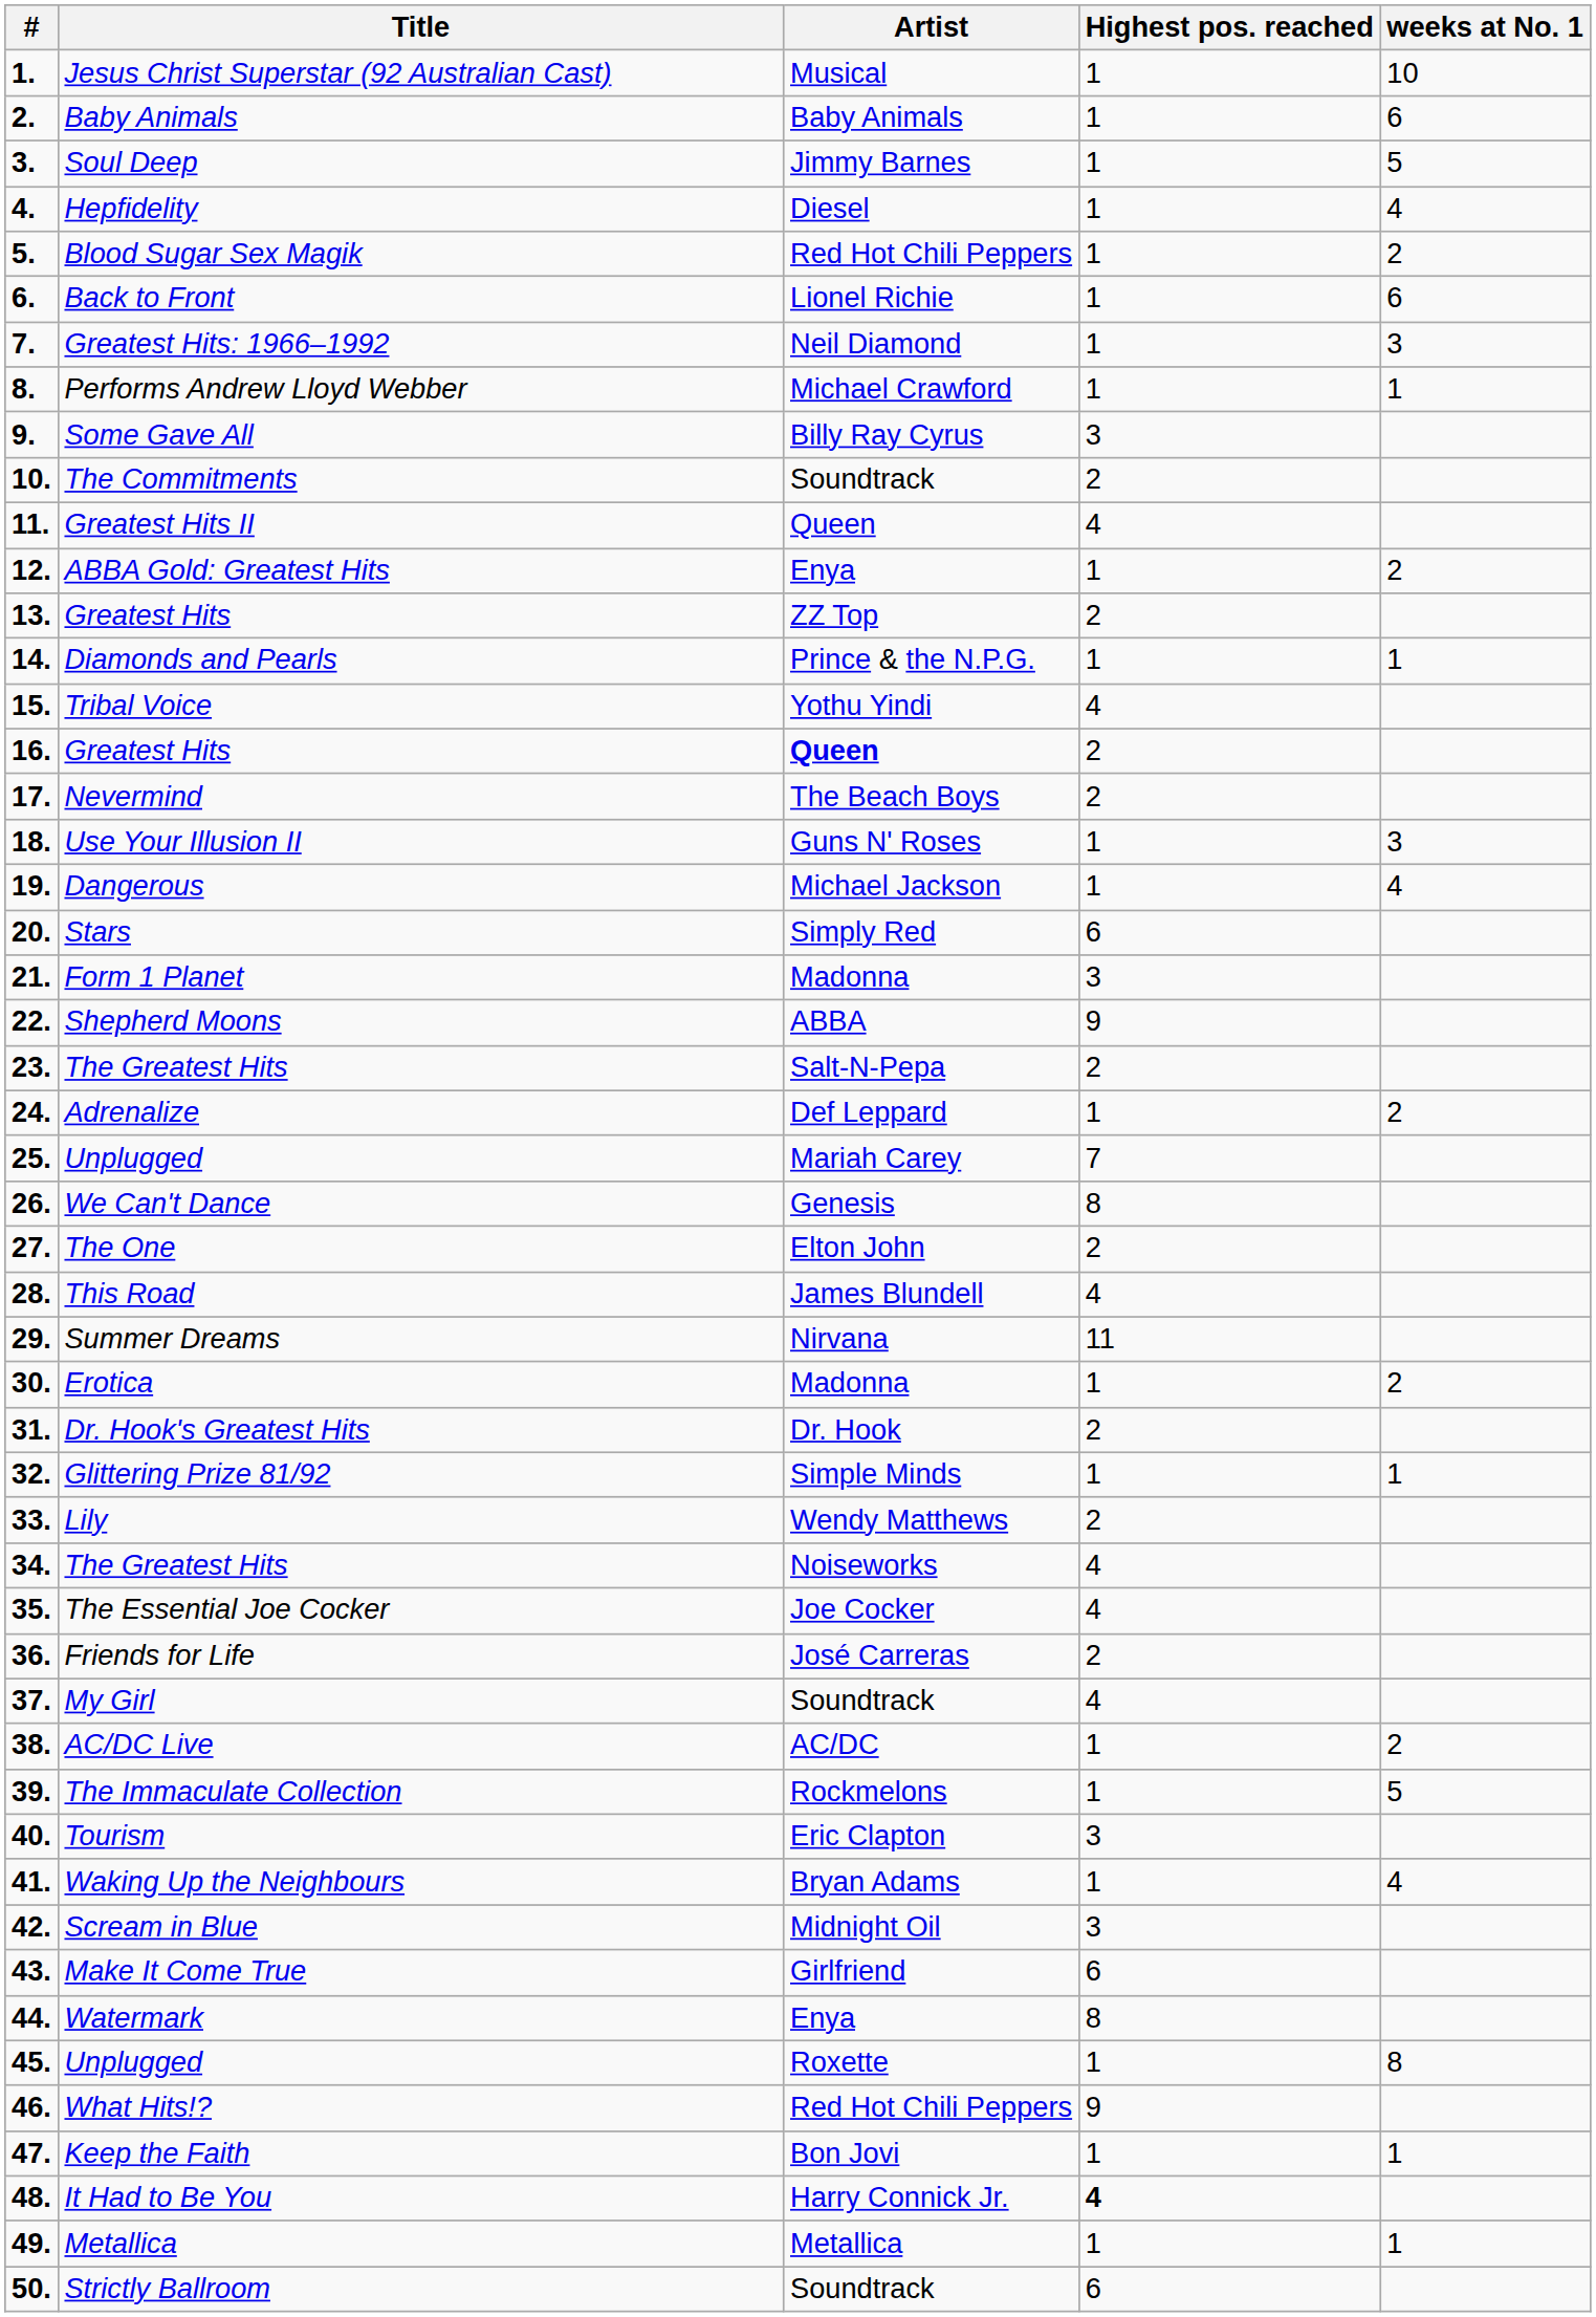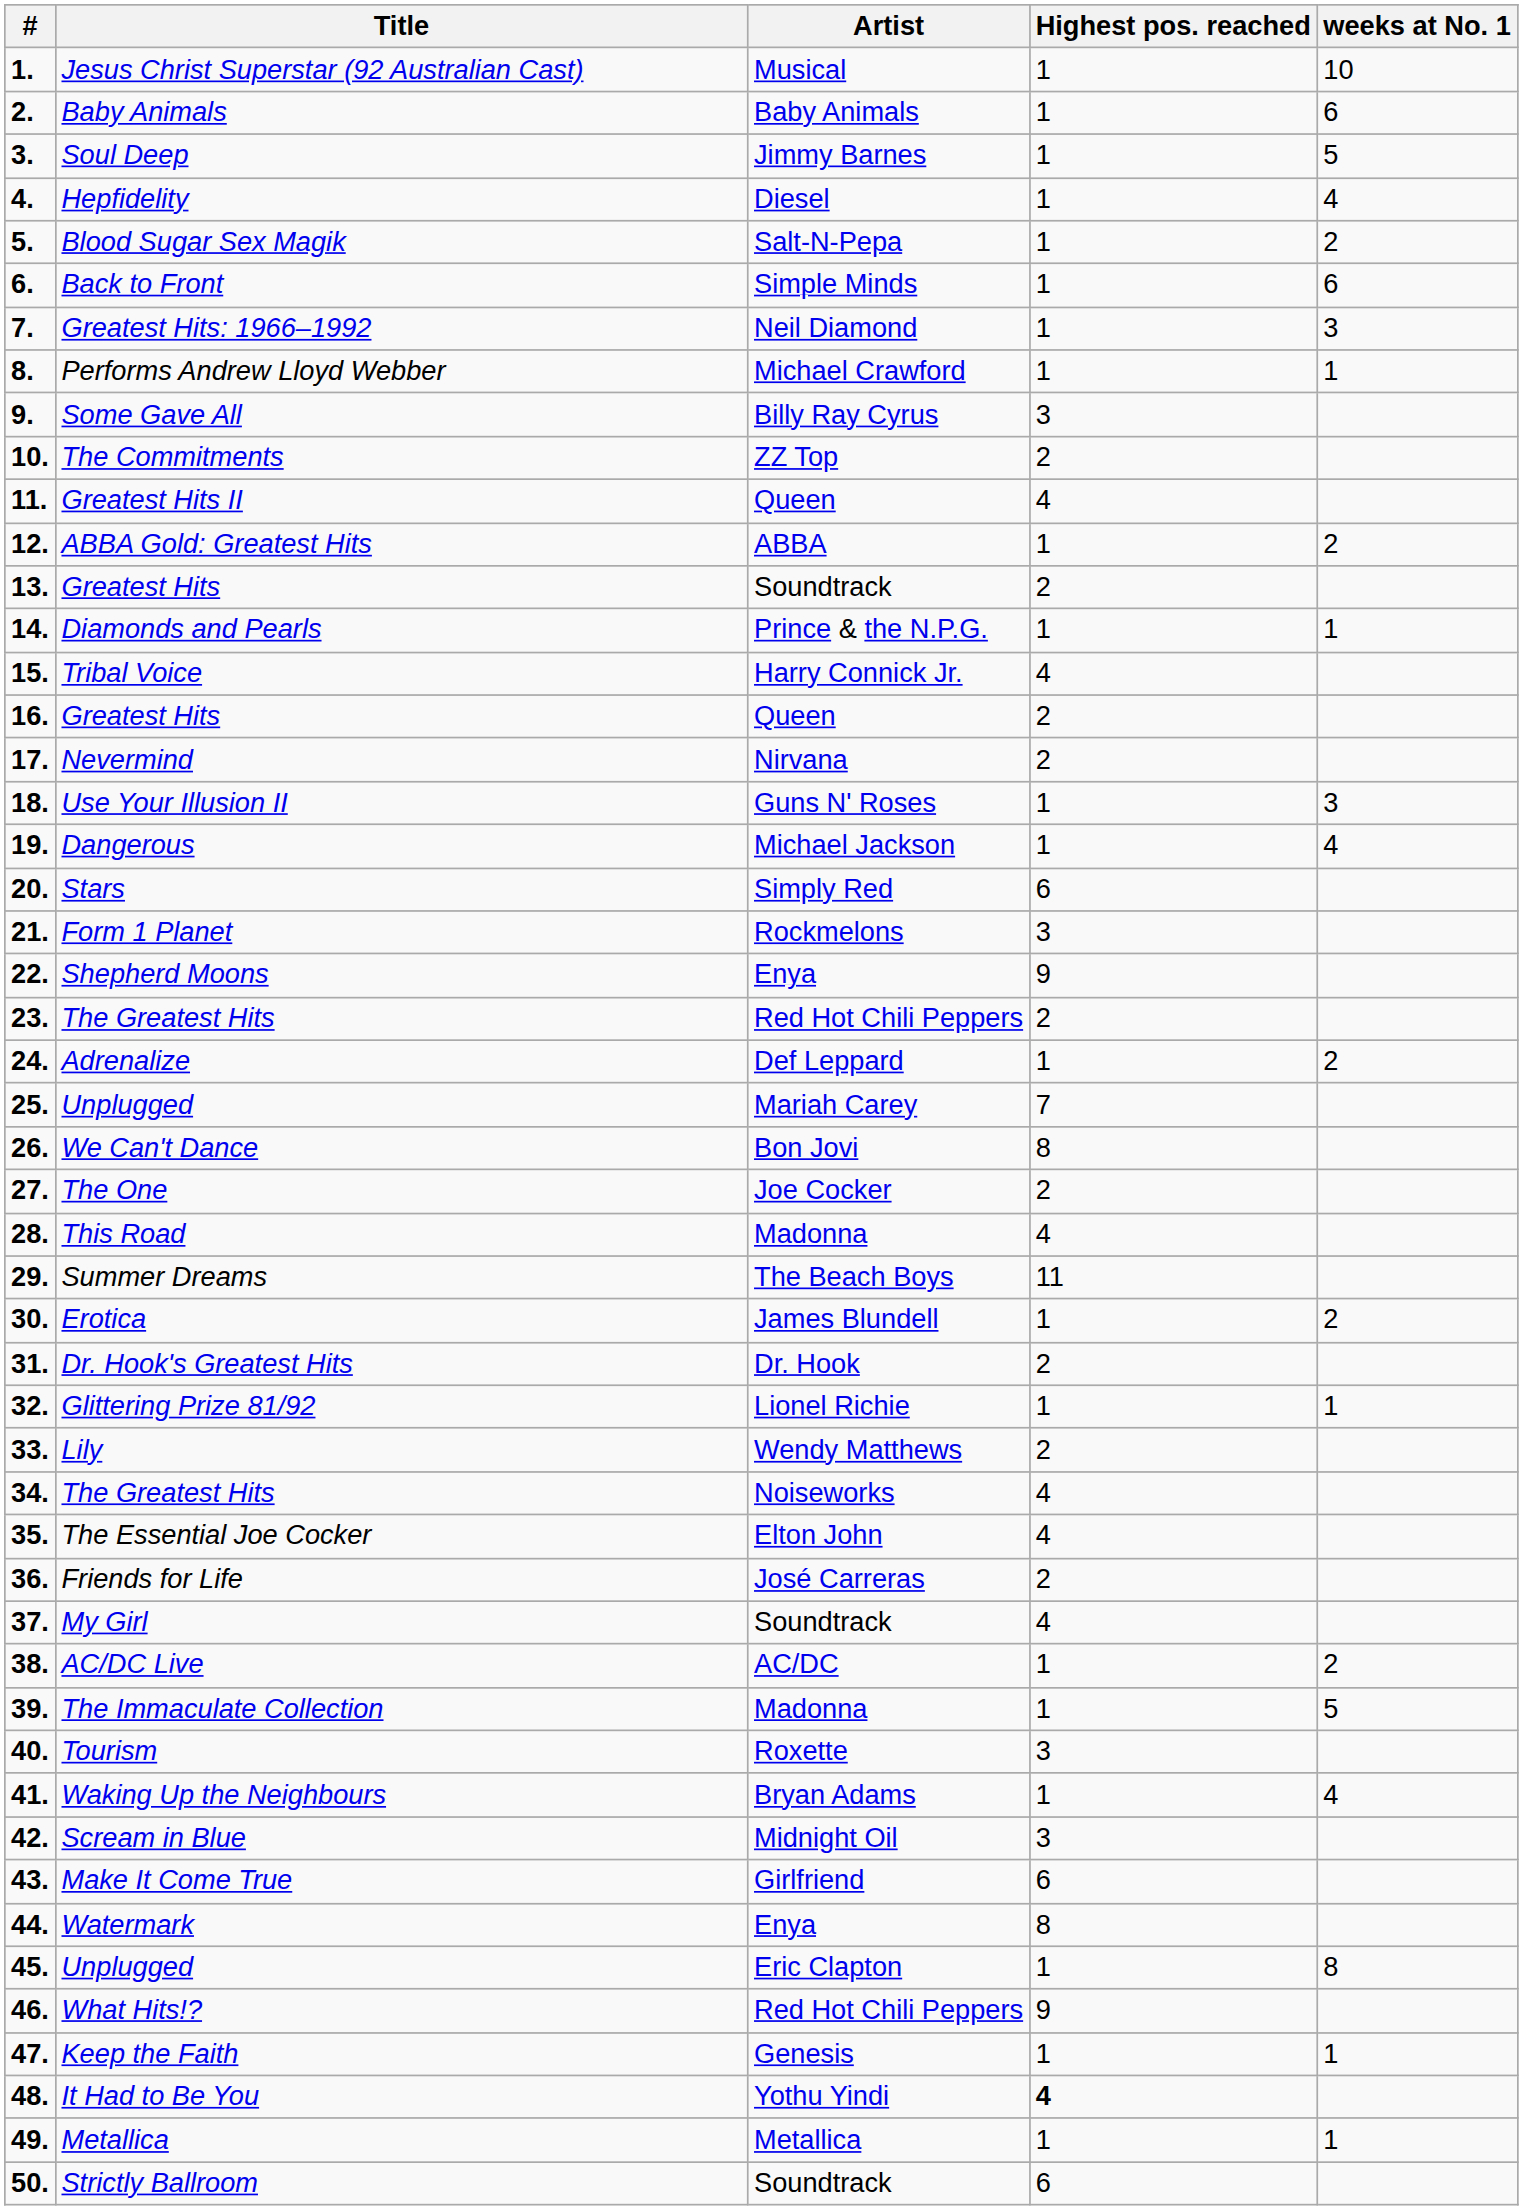Blood Sugar Sex Magik | Artist: Red Hot Chili Peppers -> Salt-N-Pepa
Back to Front | Artist: Lionel Richie -> Simple Minds
The Commitments | Artist: Soundtrack -> ZZ Top
ABBA Gold: Greatest Hits | Artist: Enya -> ABBA
13. / Greatest Hits | Artist: ZZ Top -> Soundtrack
Tribal Voice | Artist: Yothu Yindi -> Harry Connick Jr.
16. / Greatest Hits | Artist: bold -> normal
Nevermind | Artist: The Beach Boys -> Nirvana
Form 1 Planet | Artist: Madonna -> Rockmelons
Shepherd Moons | Artist: ABBA -> Enya
23. / The Greatest Hits | Artist: Salt-N-Pepa -> Red Hot Chili Peppers
We Can't Dance | Artist: Genesis -> Bon Jovi
The One | Artist: Elton John -> Joe Cocker
This Road | Artist: James Blundell -> Madonna
Summer Dreams | Artist: Nirvana -> The Beach Boys
Erotica | Artist: Madonna -> James Blundell
Glittering Prize 81/92 | Artist: Simple Minds -> Lionel Richie
The Essential Joe Cocker | Artist: Joe Cocker -> Elton John
The Immaculate Collection | Artist: Rockmelons -> Madonna
Tourism | Artist: Eric Clapton -> Roxette
45. / Unplugged | Artist: Roxette -> Eric Clapton
Keep the Faith | Artist: Bon Jovi -> Genesis
It Had to Be You | Artist: Harry Connick Jr. -> Yothu Yindi
